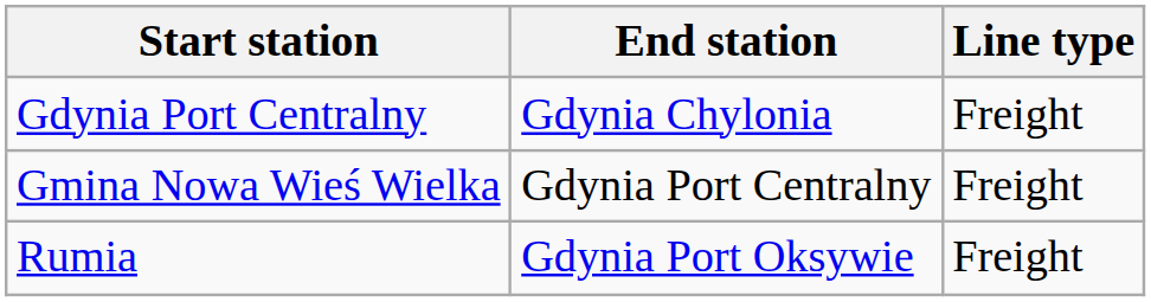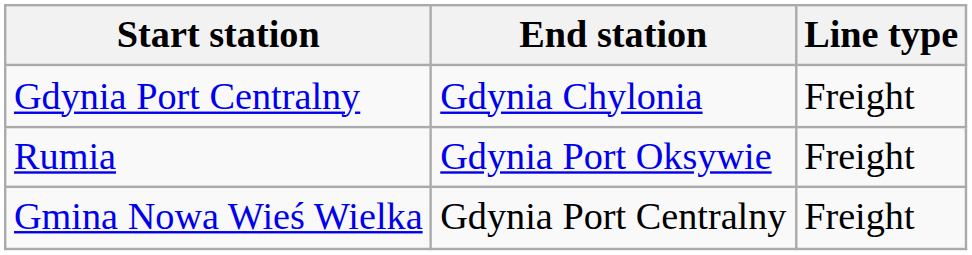rows swapped: Gmina Nowa Wieś Wielka <-> Rumia
